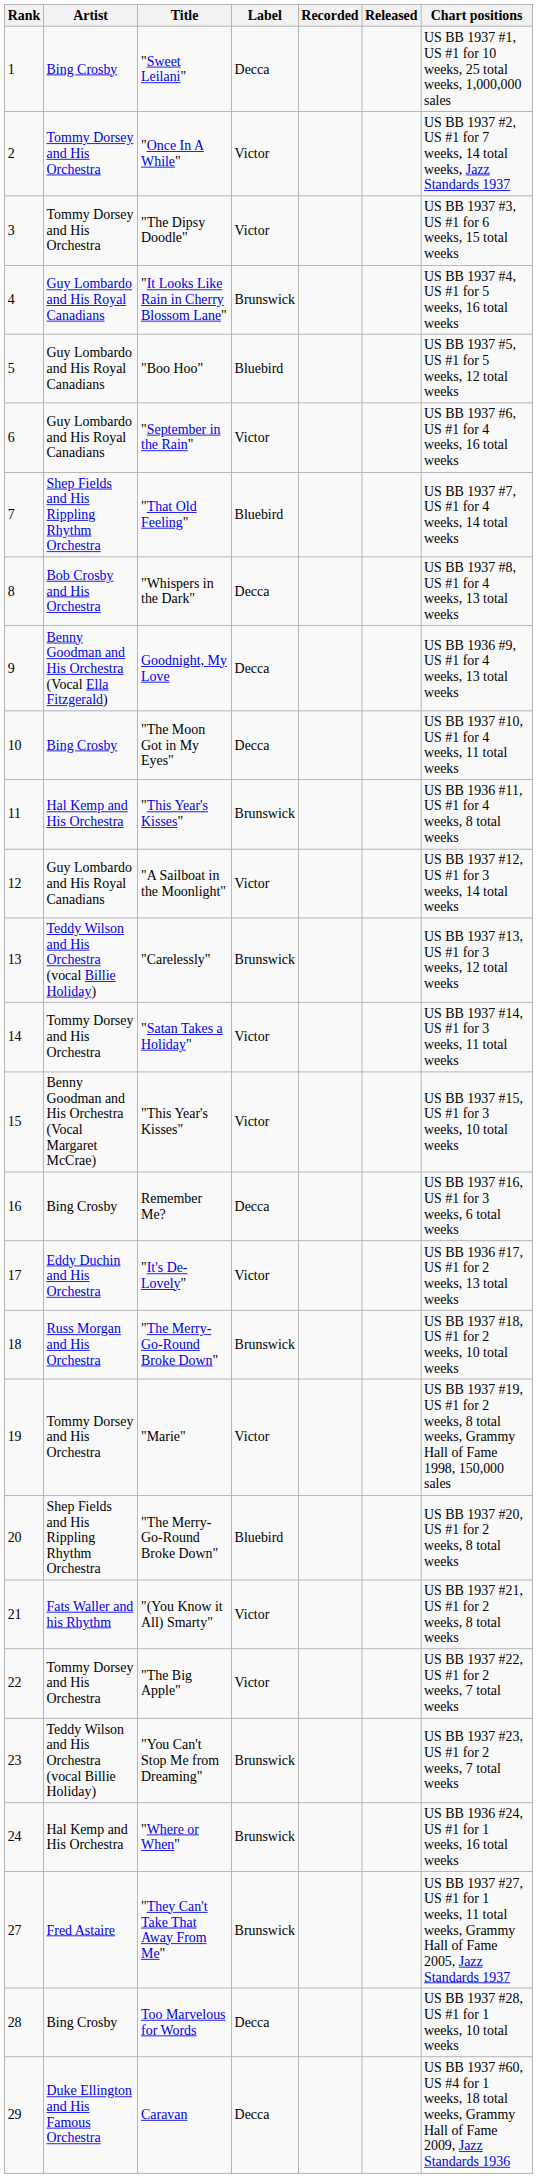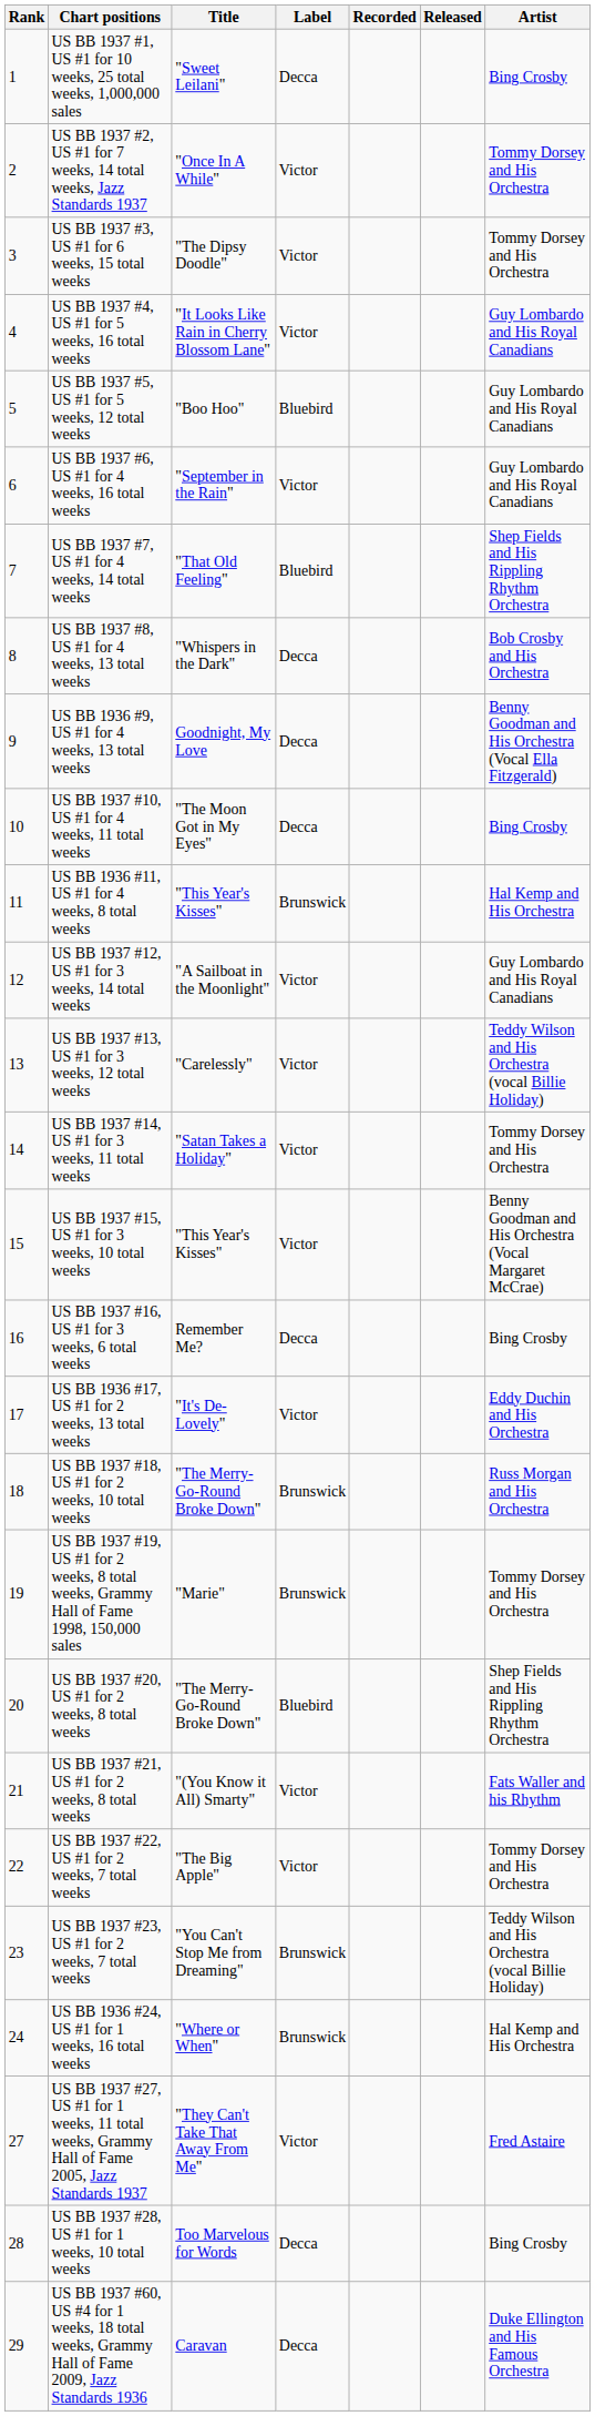columns swapped: Artist <-> Chart positions
"It Looks Like Rain in Cherry Blossom Lane" | Label: Brunswick -> Victor
"Carelessly" | Label: Brunswick -> Victor
"Marie" | Label: Victor -> Brunswick
"They Can't Take That Away From Me" | Label: Brunswick -> Victor
